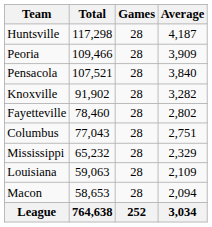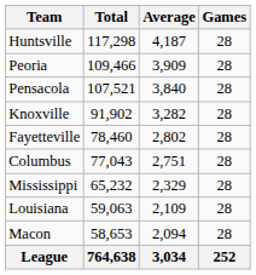columns swapped: Games <-> Average
